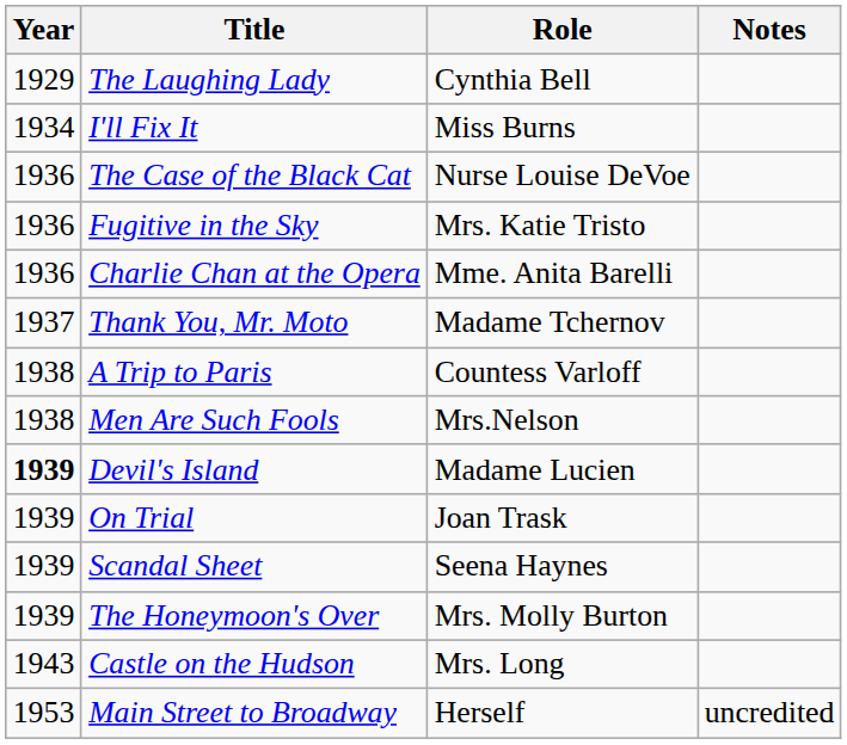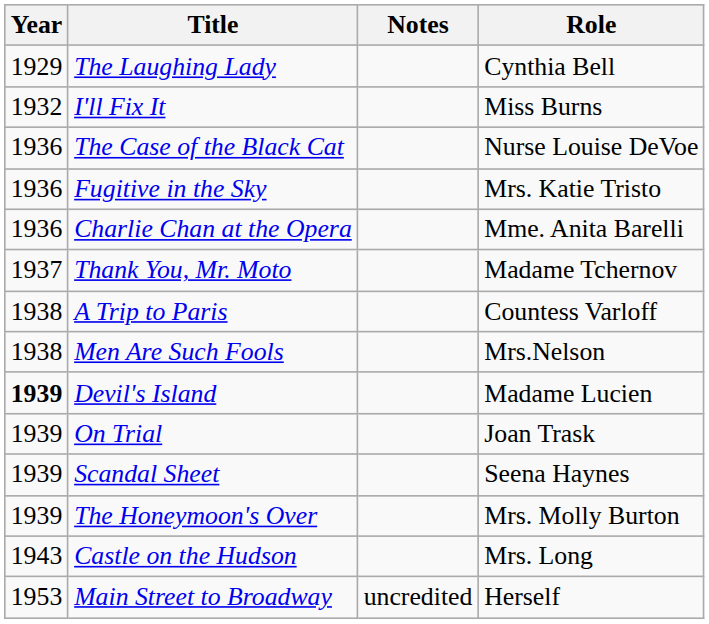columns swapped: Role <-> Notes
I'll Fix It | Year: 1934 -> 1932
